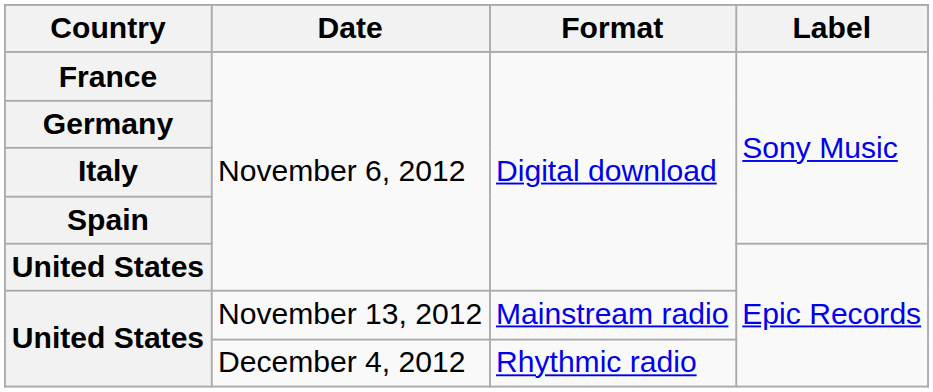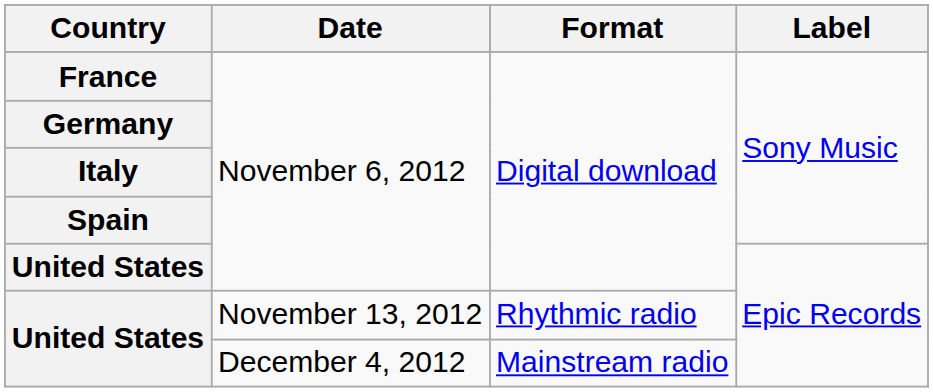November 13, 2012 | Format: Mainstream radio -> Rhythmic radio
December 4, 2012 | Format: Rhythmic radio -> Mainstream radio
